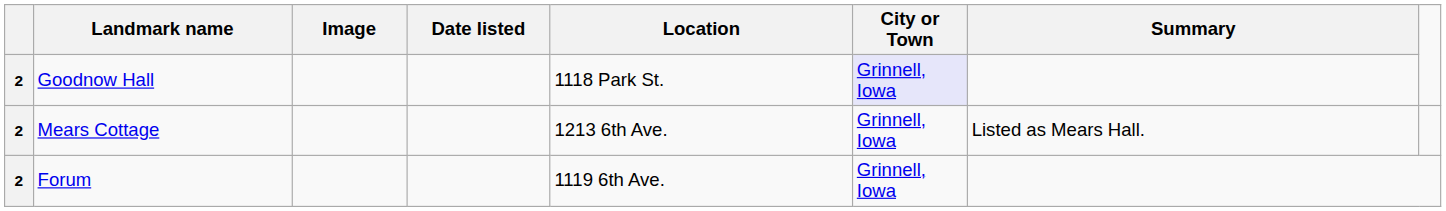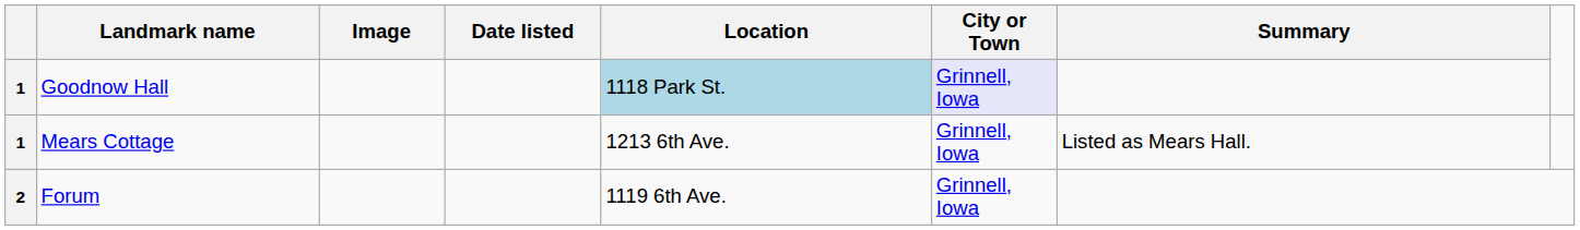Goodnow Hall | column 1: 2 -> 1
Goodnow Hall | Location: no background -> lightblue background
Mears Cottage | column 1: 2 -> 1
